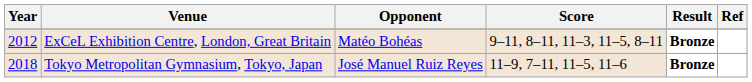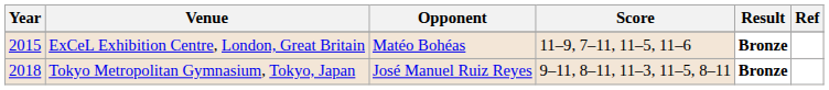ExCeL Exhibition Centre, London, Great Britain | Year: 2012 -> 2015
ExCeL Exhibition Centre, London, Great Britain | Score: 9–11, 8–11, 11–3, 11–5, 8–11 -> 11–9, 7–11, 11–5, 11–6
Tokyo Metropolitan Gymnasium, Tokyo, Japan | Score: 11–9, 7–11, 11–5, 11–6 -> 9–11, 8–11, 11–3, 11–5, 8–11
